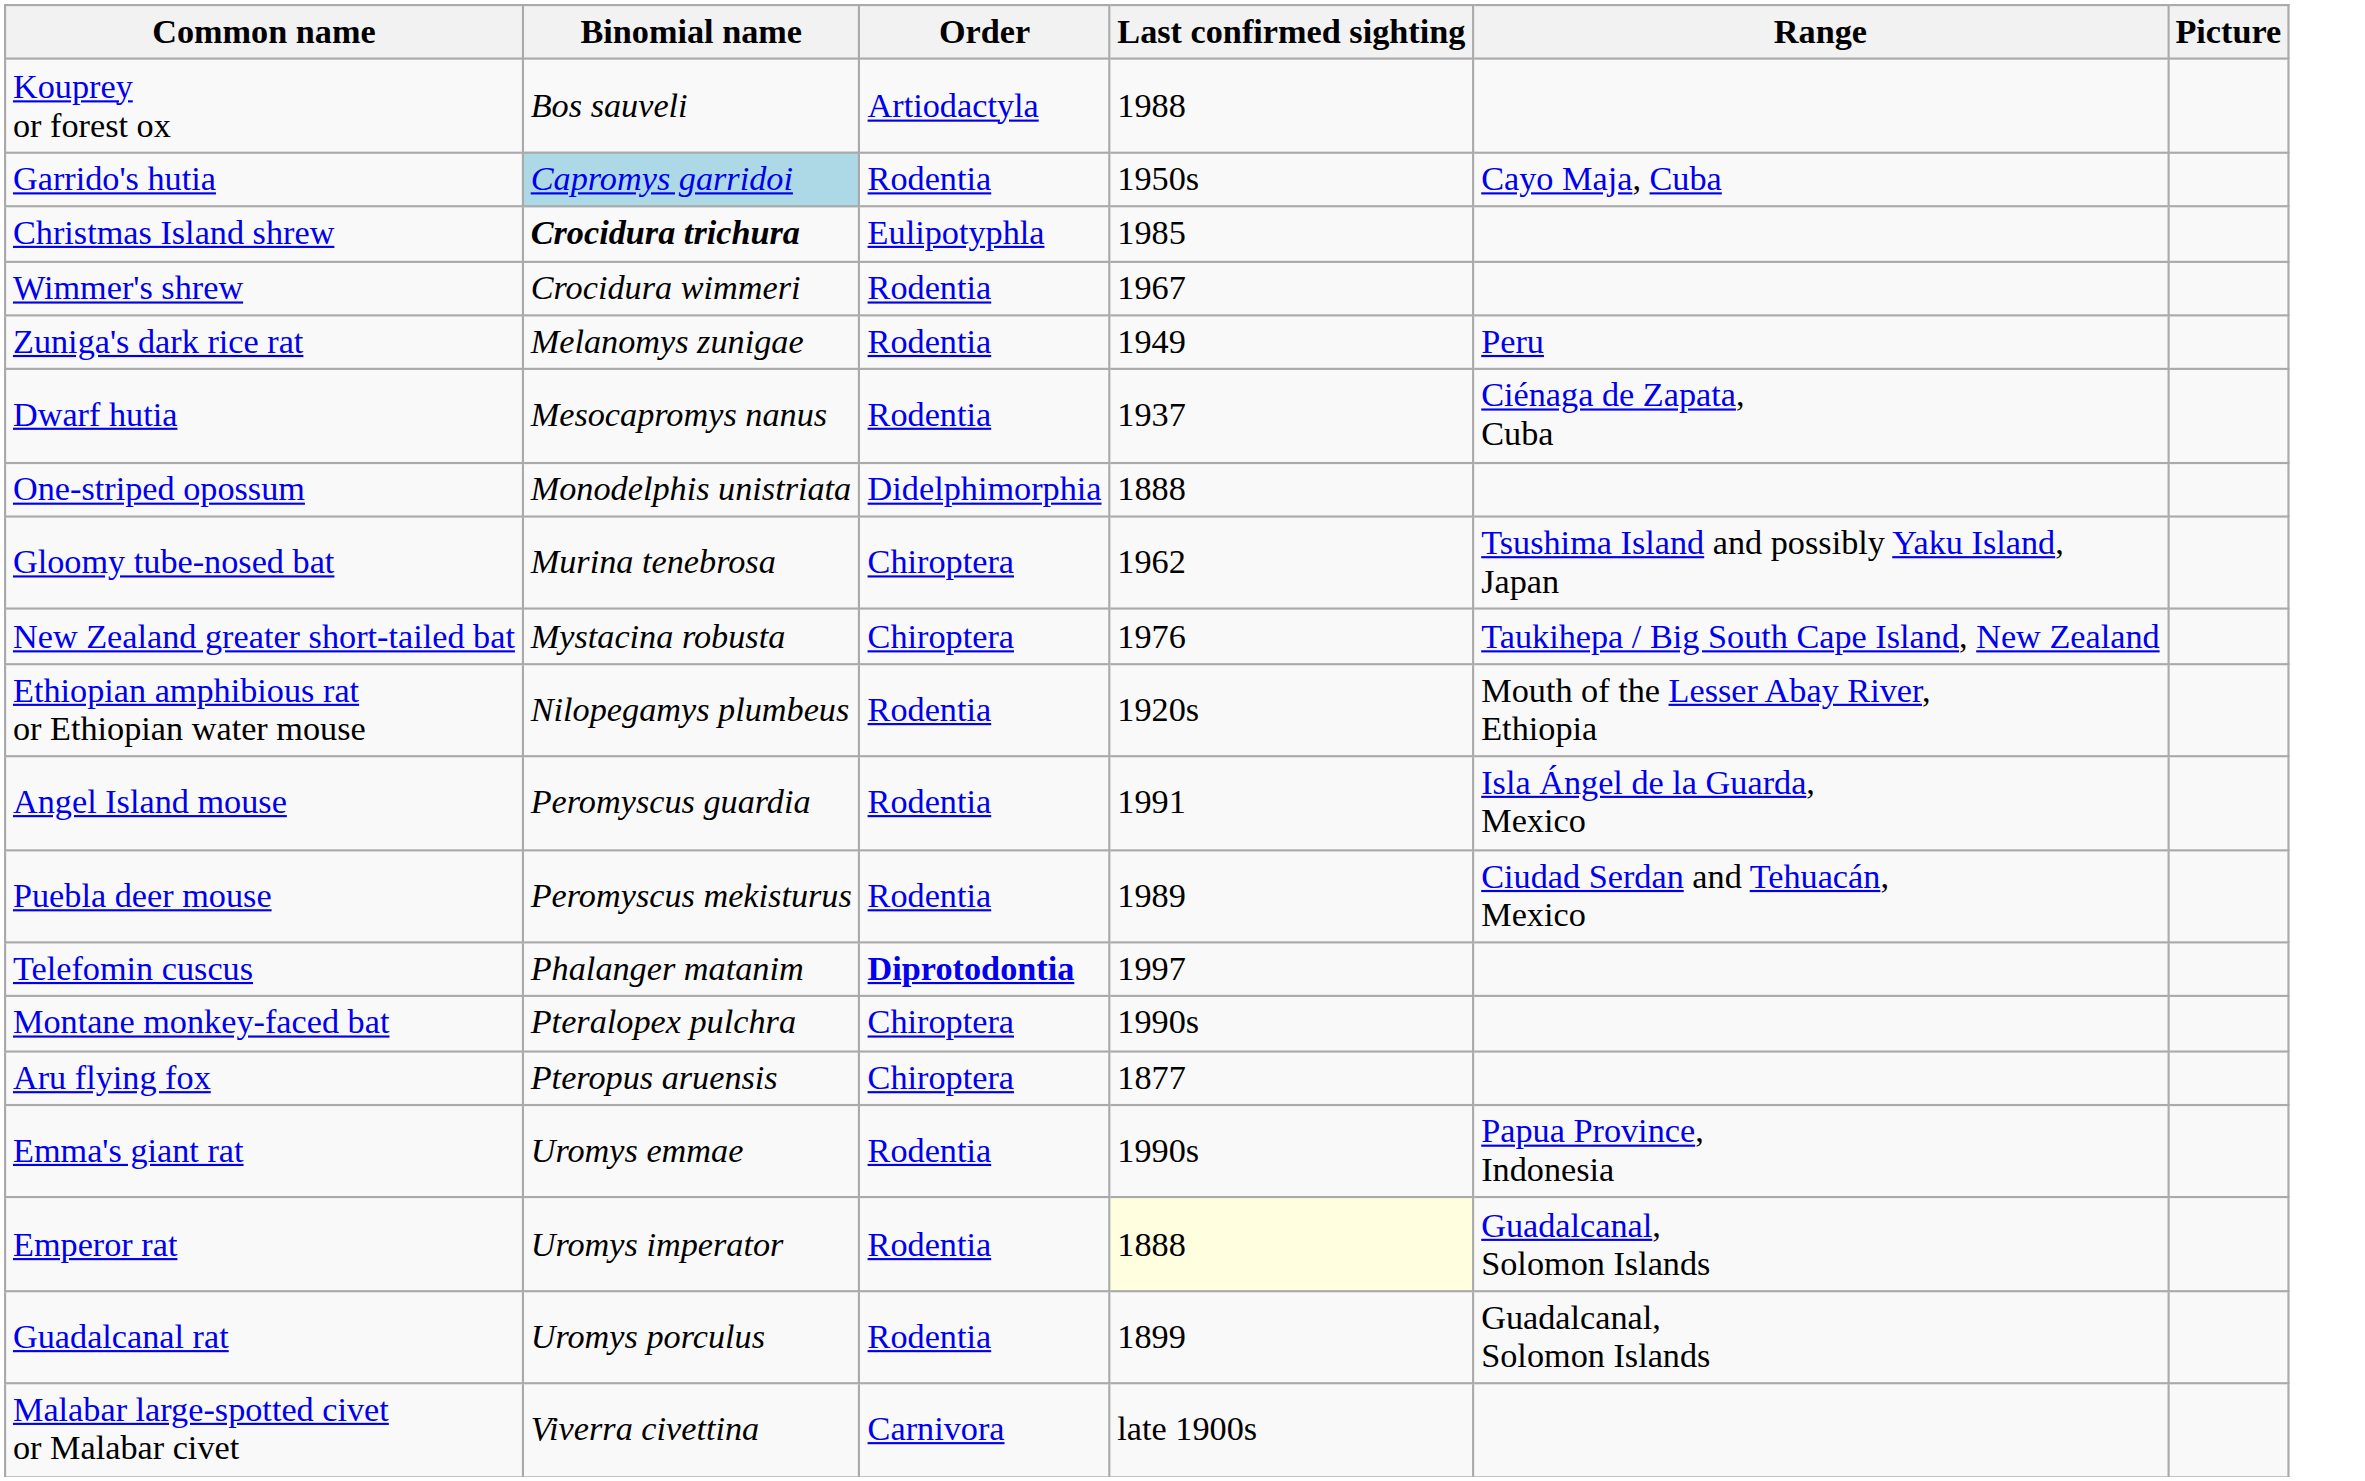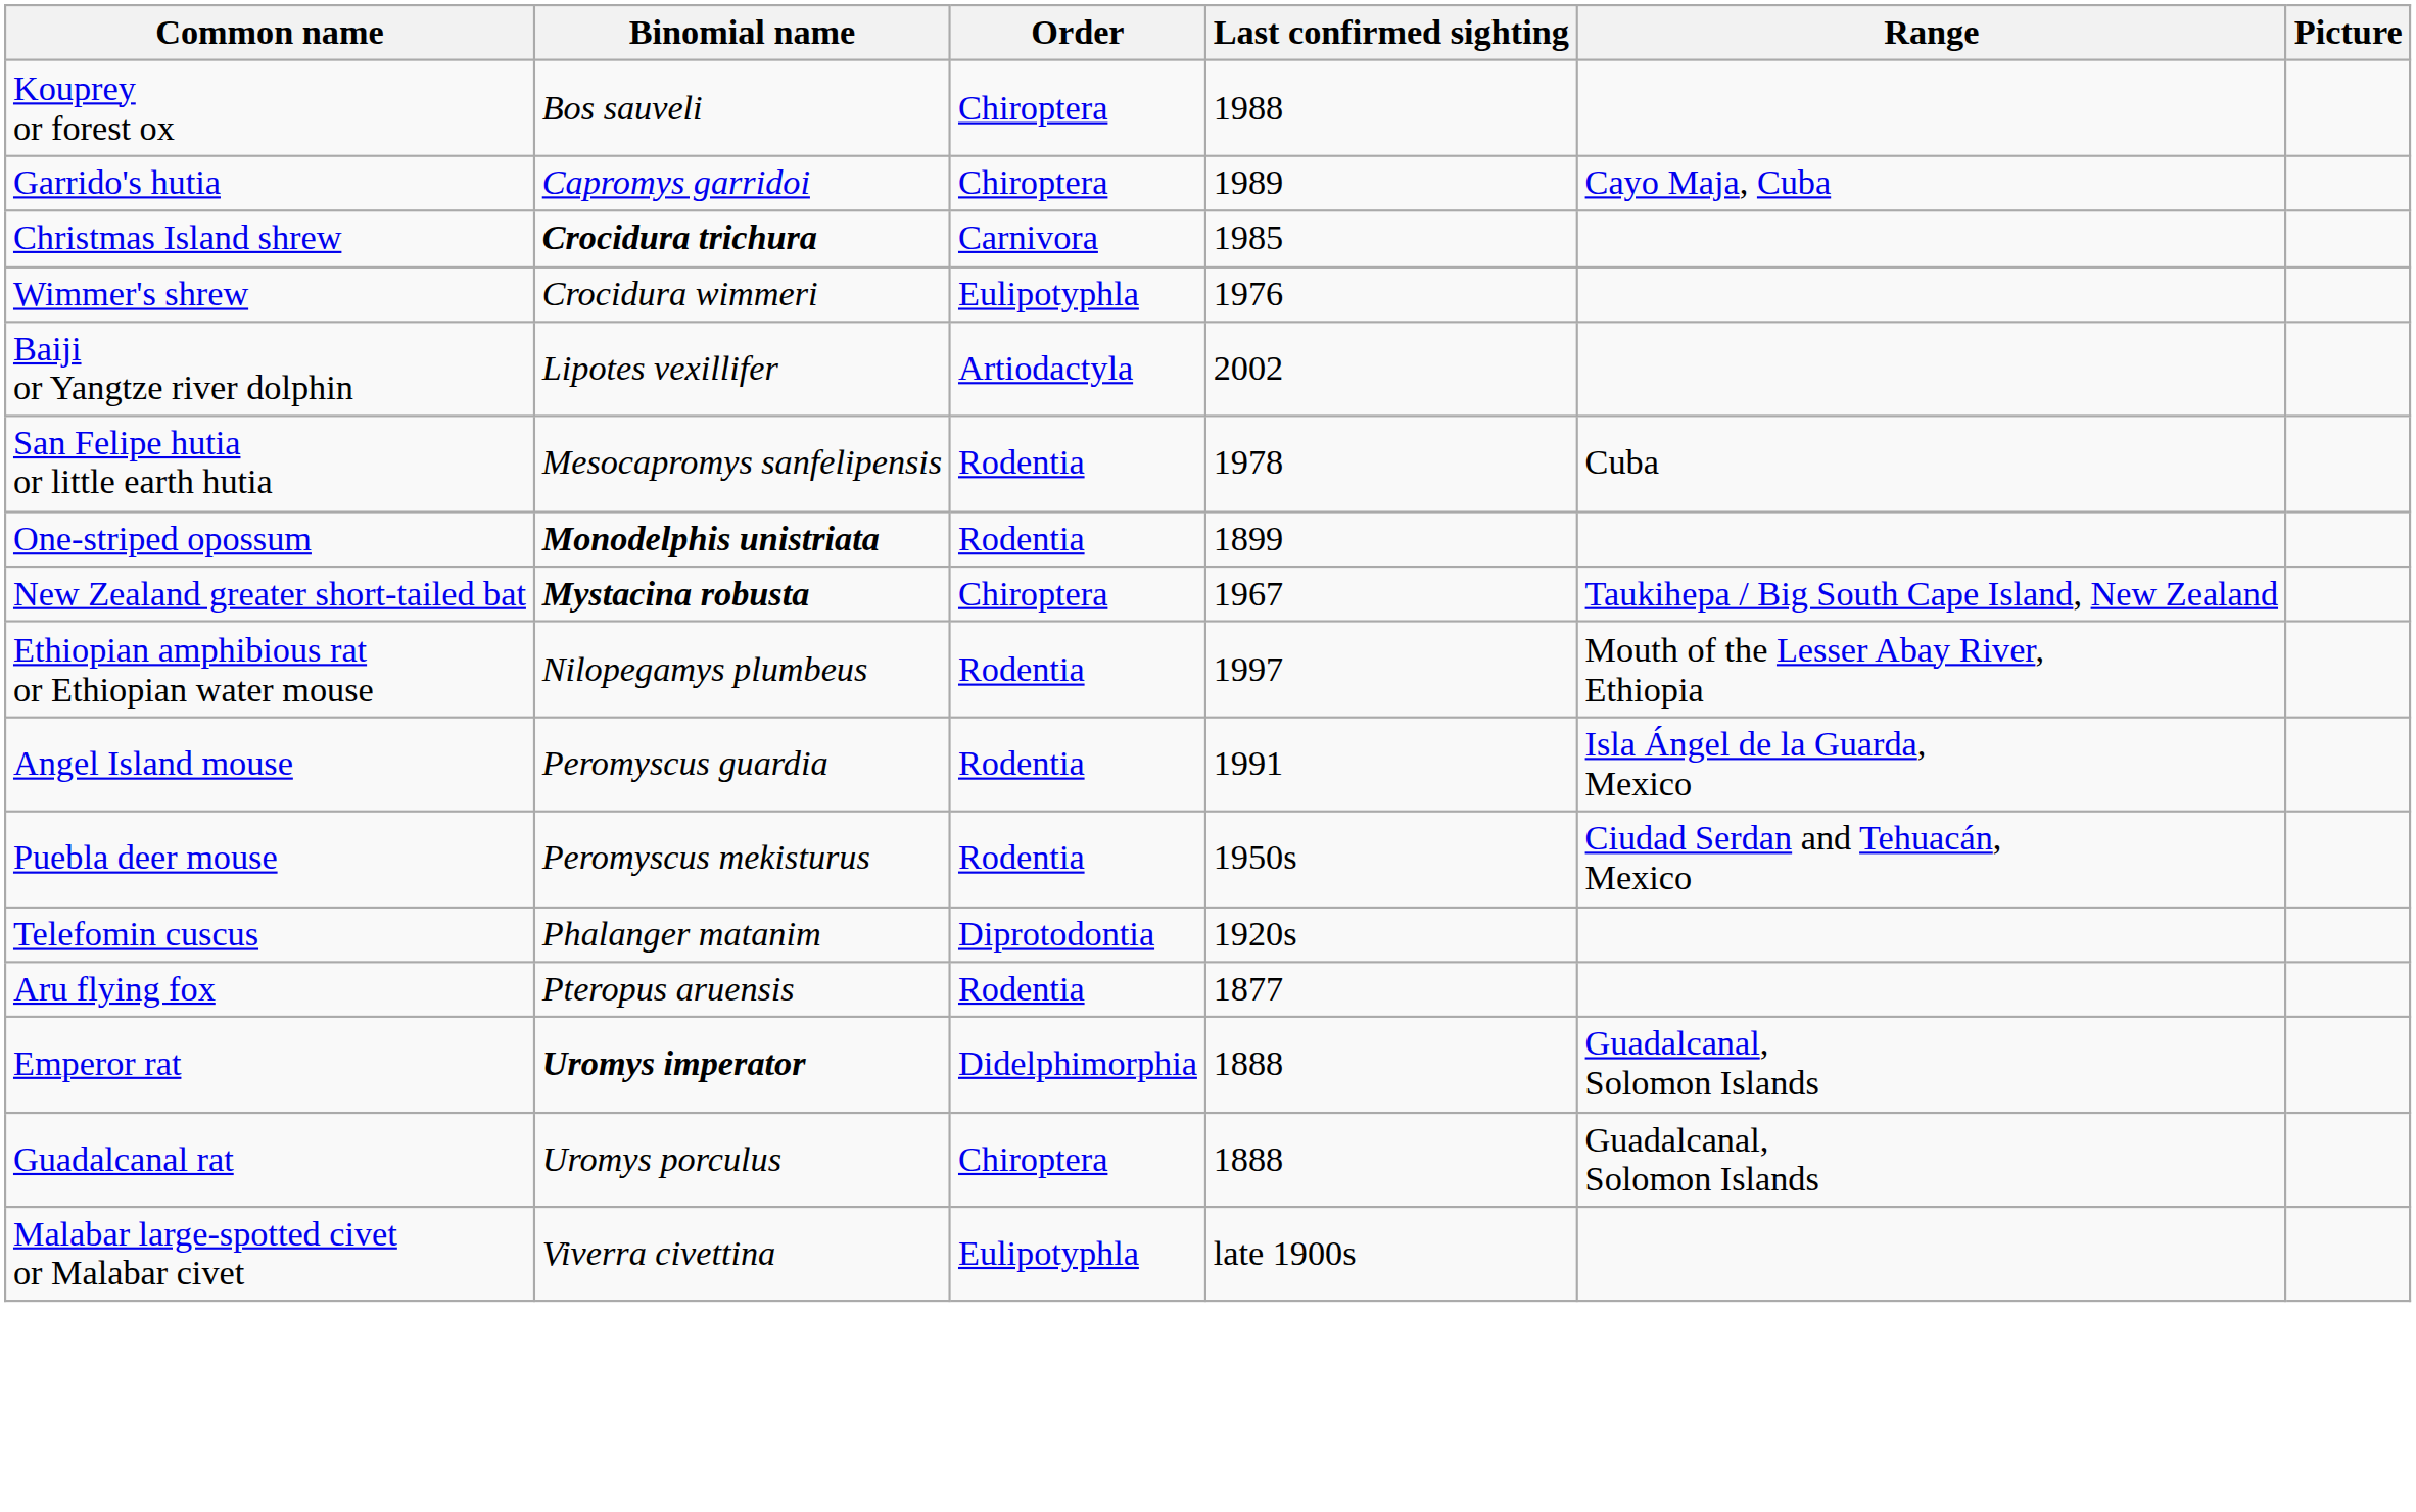Kouprey or forest ox | Order: Artiodactyla -> Chiroptera
Garrido's hutia | Binomial name: lightblue background -> no background
Garrido's hutia | Order: Rodentia -> Chiroptera
Garrido's hutia | Last confirmed sighting: 1950s -> 1989
Christmas Island shrew | Order: Eulipotyphla -> Carnivora
Wimmer's shrew | Order: Rodentia -> Eulipotyphla
Wimmer's shrew | Last confirmed sighting: 1967 -> 1976
+ row: Baiji or Yangtze river dolphin | Lipotes vexillifer | Artiodactyla | 2002
- row: Zuniga's dark rice rat | Melanomys zunigae | Rodentia | 1949 | Peru
- row: Dwarf hutia | Mesocapromys nanus | Rodentia | 1937 | Ciénaga de Zapata, Cuba
+ row: San Felipe hutia or little earth hutia | Mesocapromys sanfelipensis | Rodentia | 1978 | Cuba
One-striped opossum | Binomial name: normal -> bold
One-striped opossum | Order: Didelphimorphia -> Rodentia
One-striped opossum | Last confirmed sighting: 1888 -> 1899
- row: Gloomy tube-nosed bat | Murina tenebrosa | Chiroptera | 1962 | Tsushima Island and possibly Yaku Island, Japan
New Zealand greater short-tailed bat | Binomial name: normal -> bold
New Zealand greater short-tailed bat | Last confirmed sighting: 1976 -> 1967
Ethiopian amphibious rat or Ethiopian water mouse | Last confirmed sighting: 1920s -> 1997
Puebla deer mouse | Last confirmed sighting: 1989 -> 1950s
Telefomin cuscus | Order: bold -> normal
Telefomin cuscus | Last confirmed sighting: 1997 -> 1920s
- row: Montane monkey-faced bat | Pteralopex pulchra | Chiroptera | 1990s
Aru flying fox | Order: Chiroptera -> Rodentia
- row: Emma's giant rat | Uromys emmae | Rodentia | 1990s | Papua Province, Indonesia
Emperor rat | Binomial name: normal -> bold
Emperor rat | Order: Rodentia -> Didelphimorphia
Emperor rat | Last confirmed sighting: lightyellow background -> no background
Guadalcanal rat | Order: Rodentia -> Chiroptera
Guadalcanal rat | Last confirmed sighting: 1899 -> 1888
Malabar large-spotted civet or Malabar civet | Order: Carnivora -> Eulipotyphla
